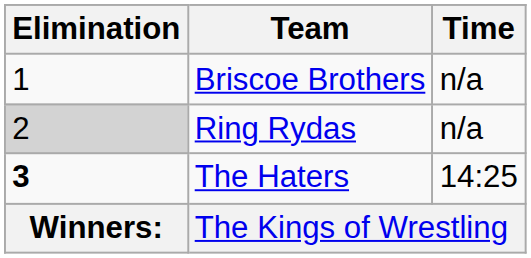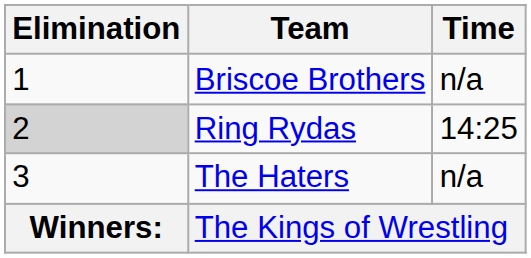Ring Rydas | Time: n/a -> 14:25
The Haters | Elimination: bold -> normal
The Haters | Time: 14:25 -> n/a
